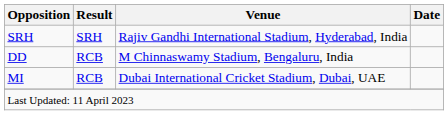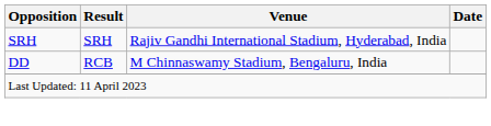- row: MI | RCB | Dubai International Cricket Stadium, Dubai, UAE
